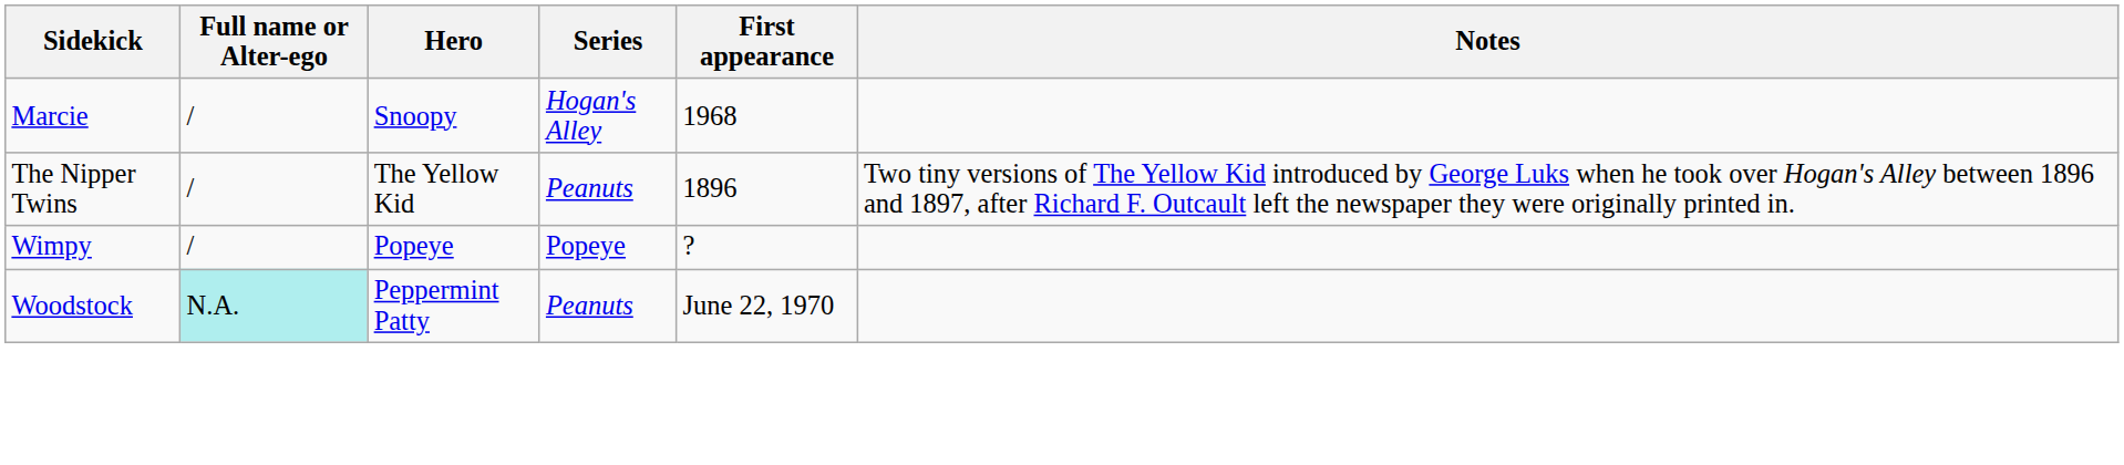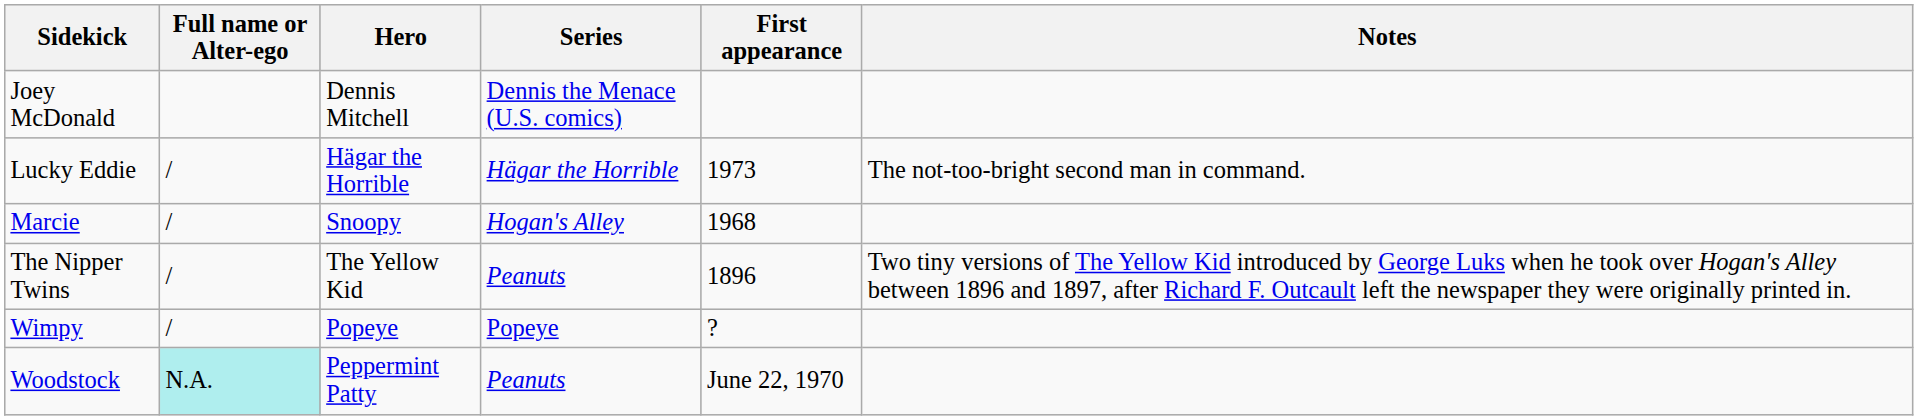+ row: Joey McDonald | Dennis Mitchell | Dennis the Menace (U.S. comics)
+ row: Lucky Eddie | / | Hägar the Horrible | Hägar the Horrible | 1973 | The not-too-bright second man in command.
